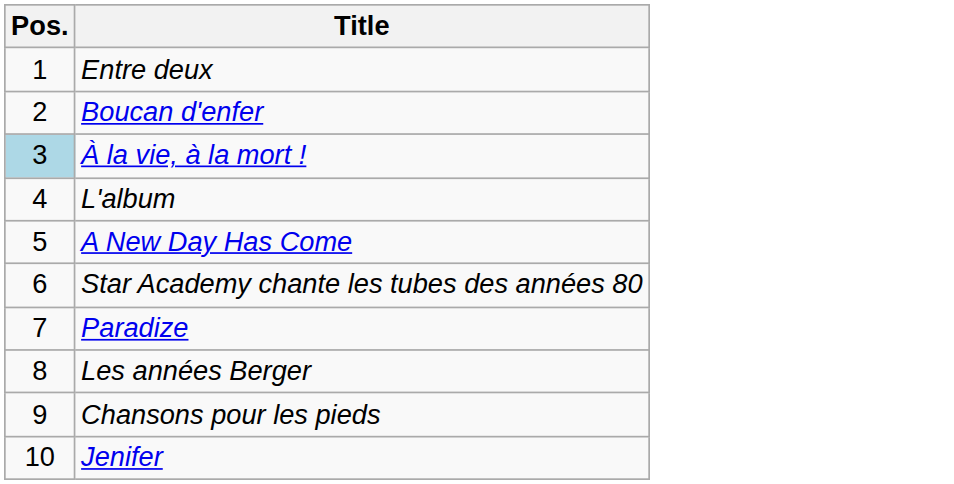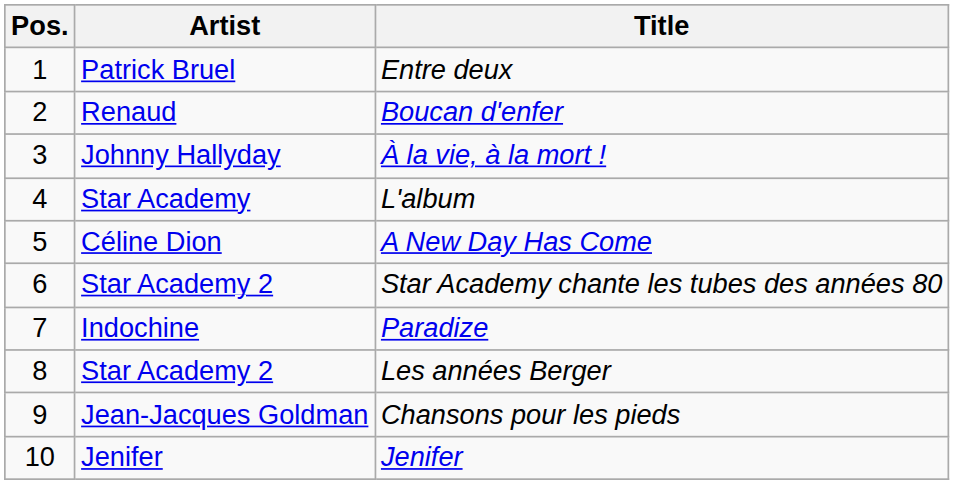+ column: Artist | Patrick Bruel | Renaud | Johnny Hallyday | Star Academy | Céline Dion | Star Academy 2 | Indochine | Star Academy 2 | Jean-Jacques Goldman | Jenifer
À la vie, à la mort ! | Pos.: lightblue background -> no background
